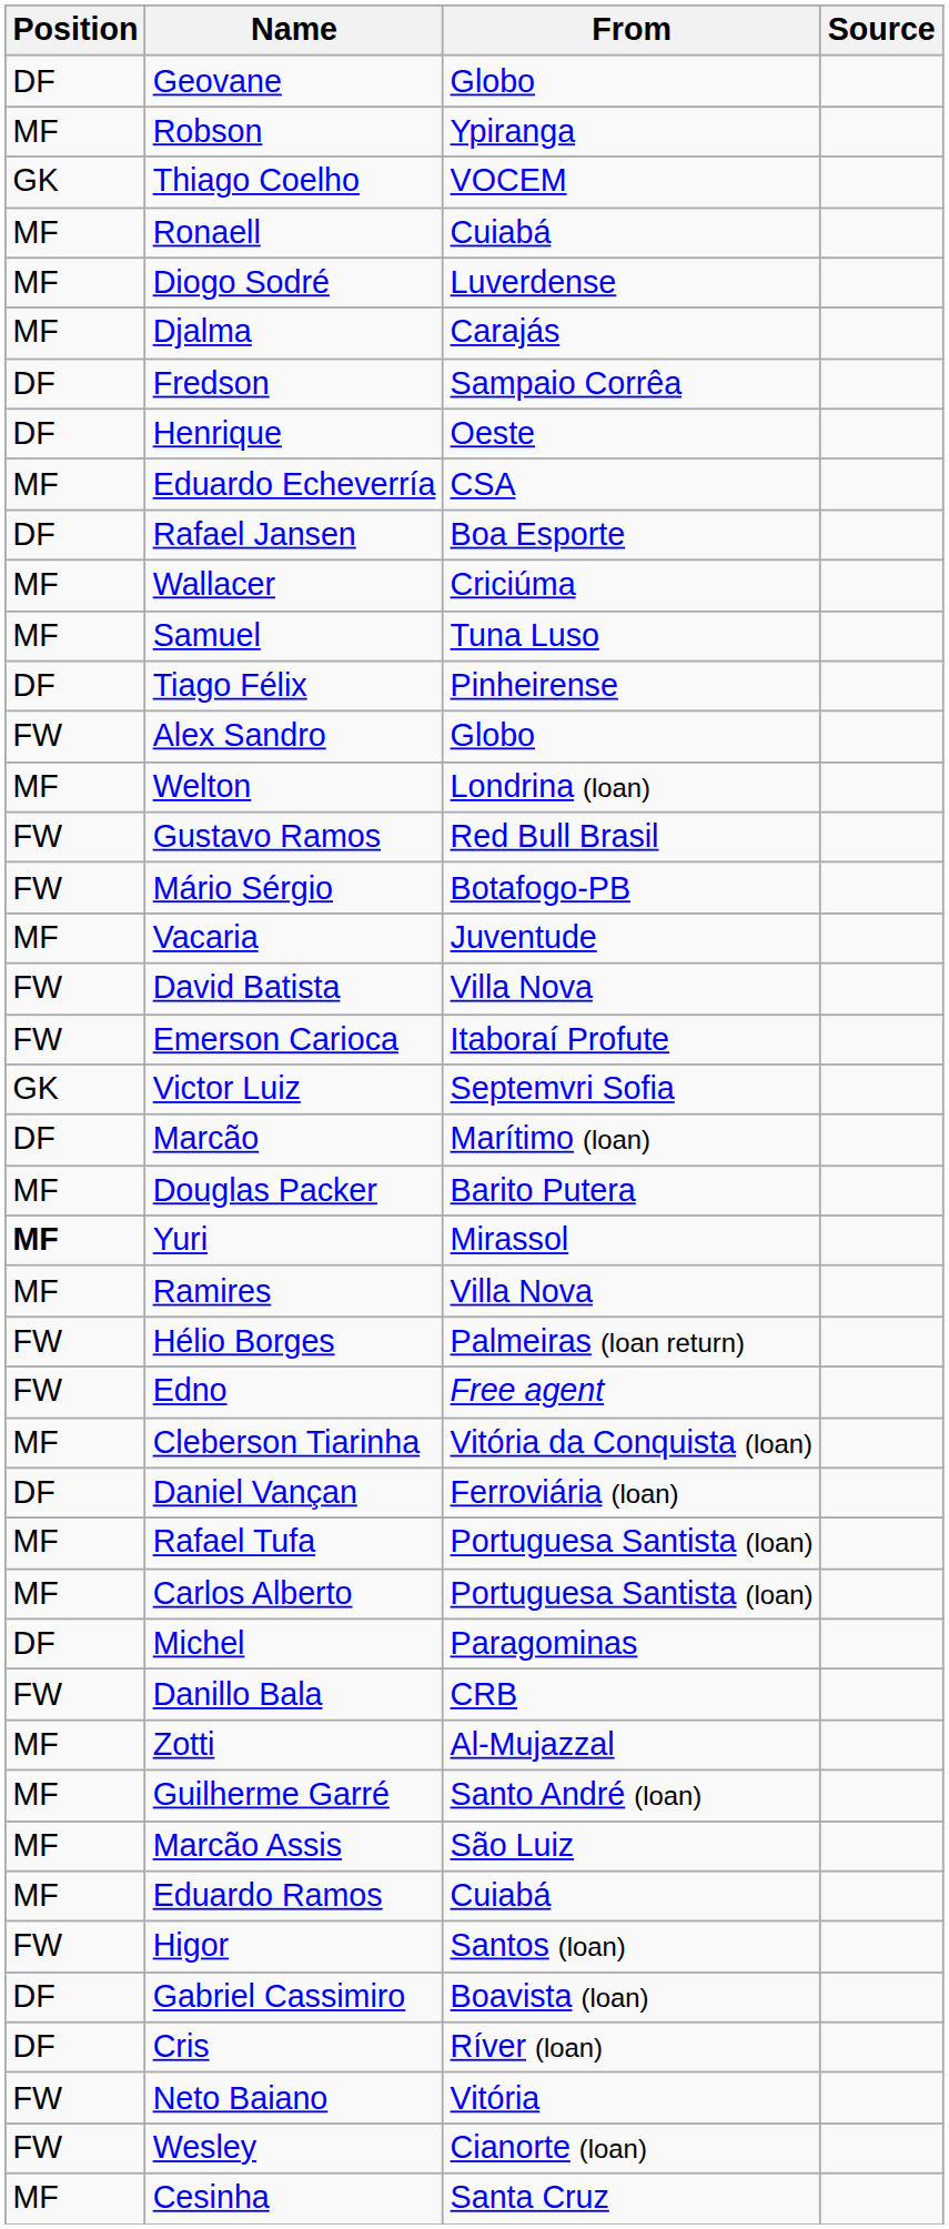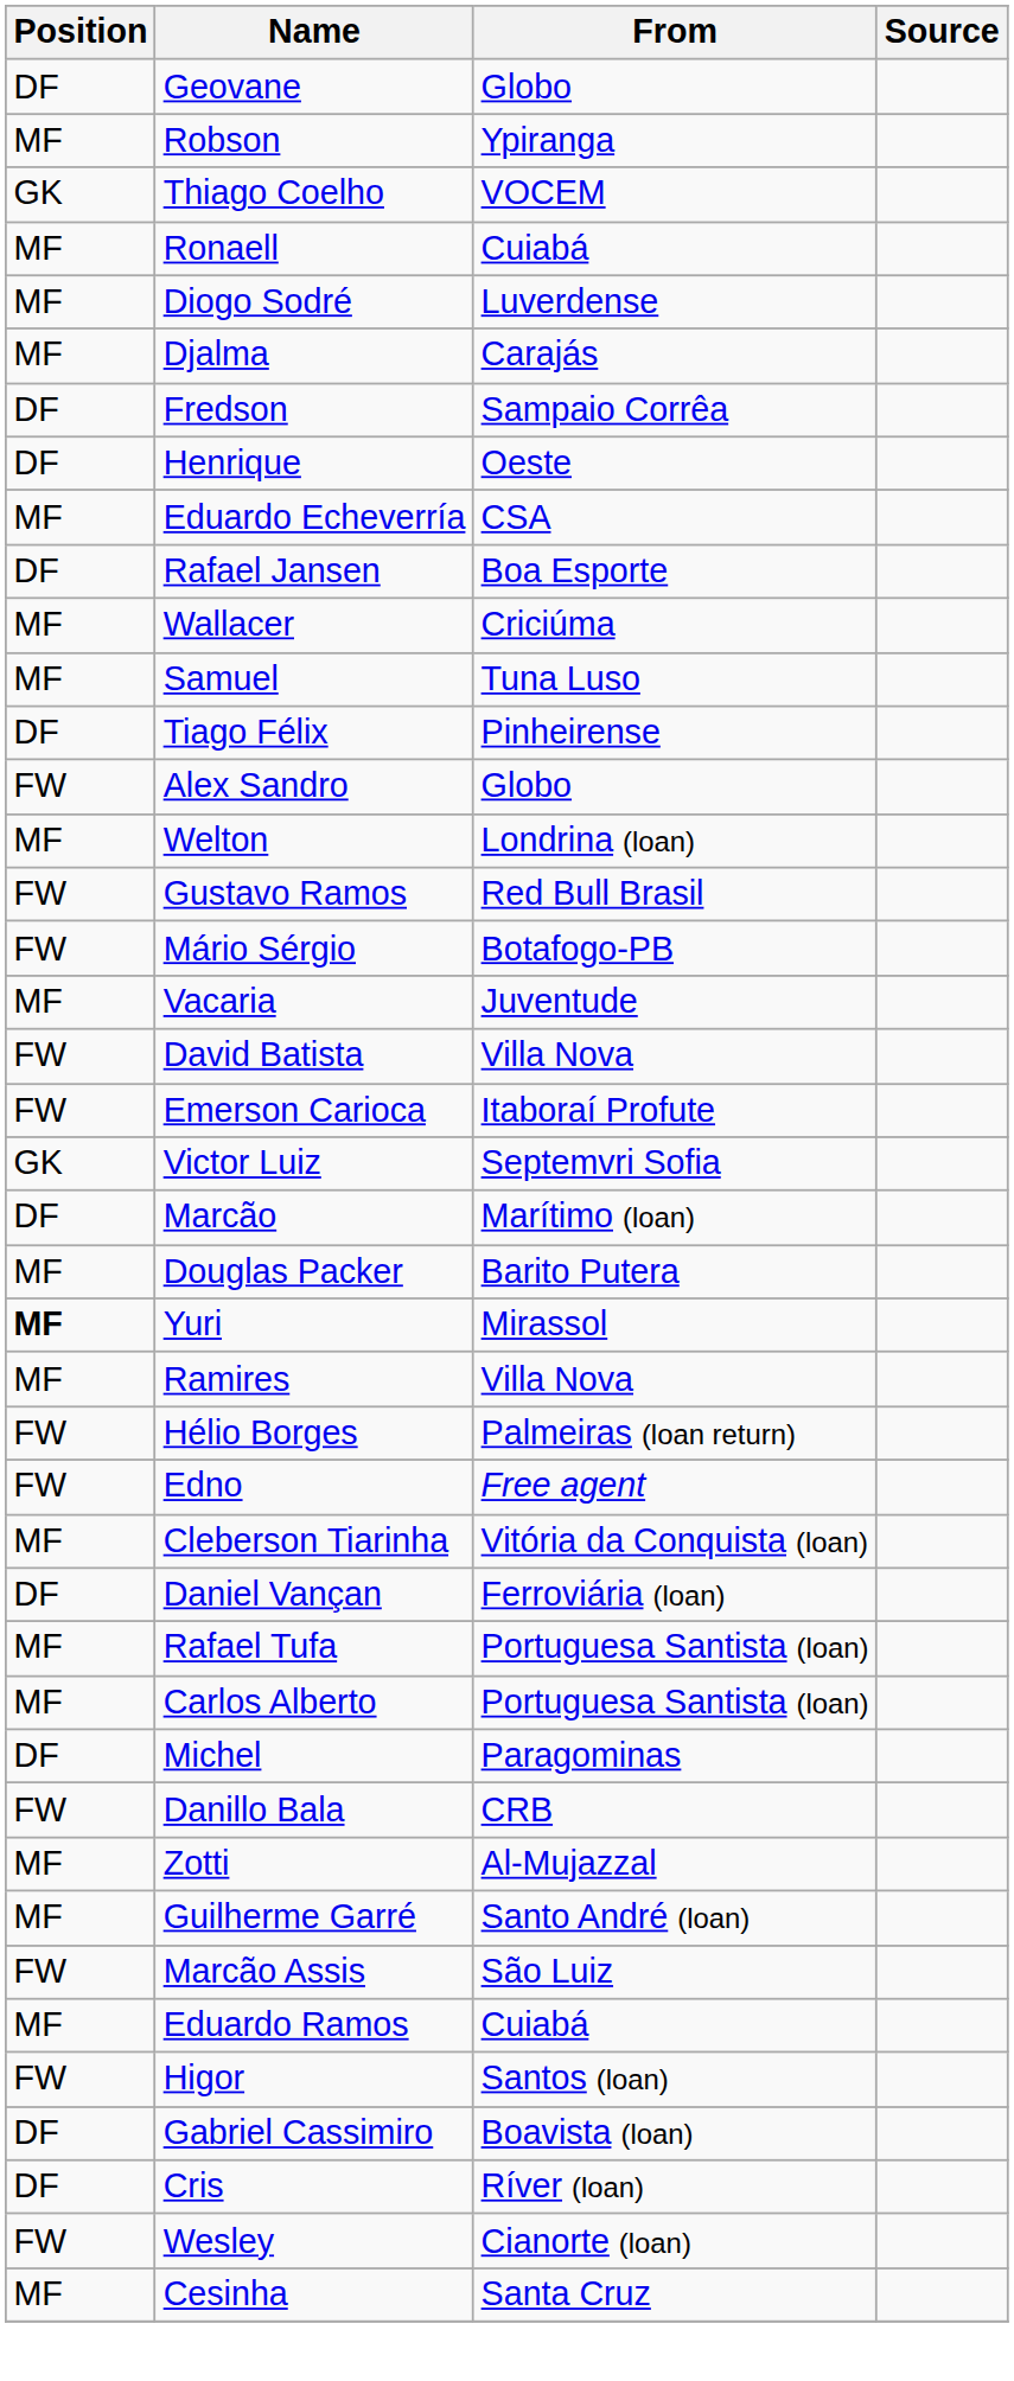Marcão Assis | Position: MF -> FW
- row: FW | Neto Baiano | Vitória
